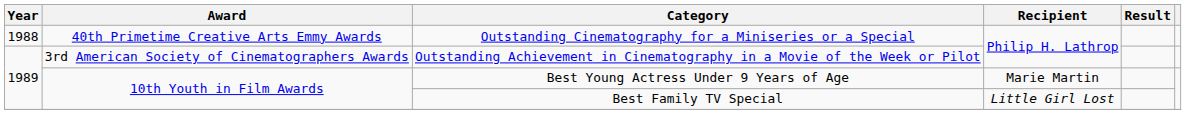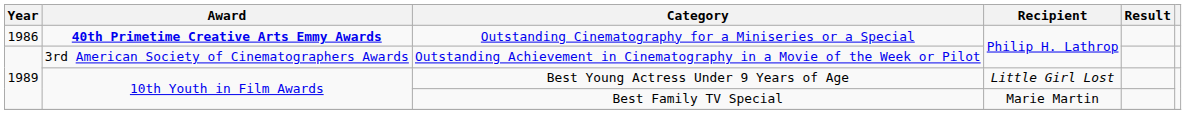Outstanding Cinematography for a Miniseries or a Special | Year: 1988 -> 1986
Outstanding Cinematography for a Miniseries or a Special | Award: normal -> bold
Best Young Actress Under 9 Years of Age | Recipient: Marie Martin -> Little Girl Lost
Best Family TV Special | Recipient: Little Girl Lost -> Marie Martin
